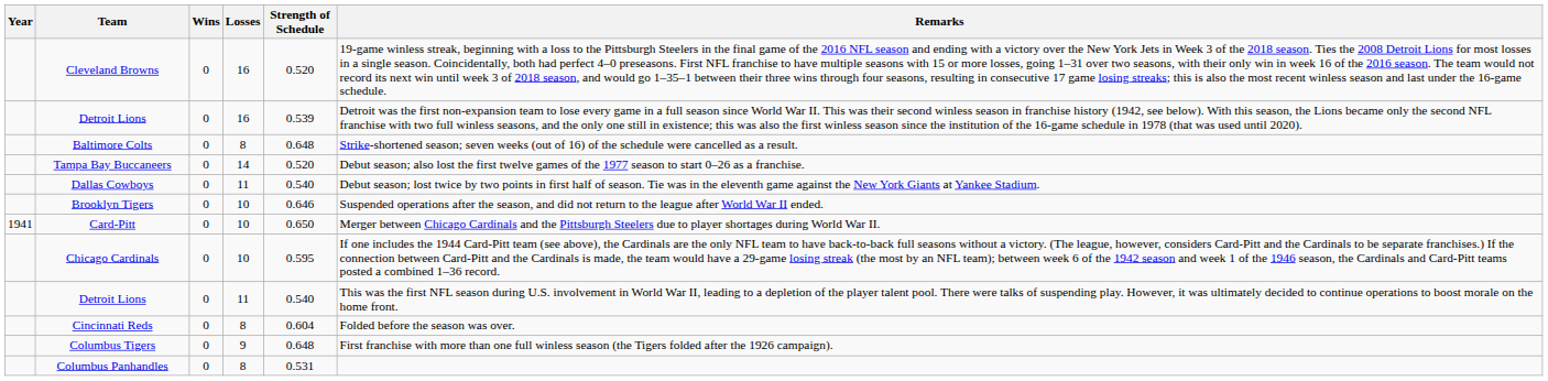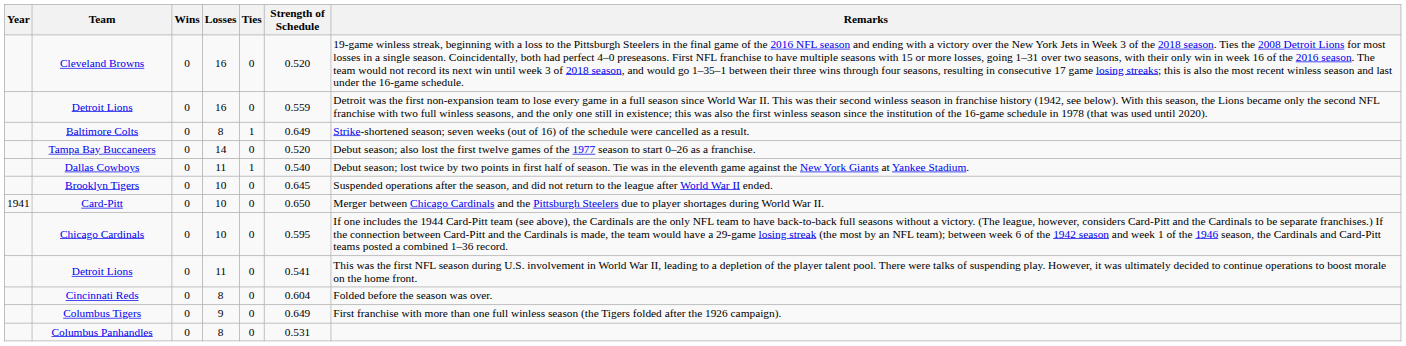+ column: Ties | 0 | 0 | 1 | 0 | 1 | 0 | 0 | 0 | 0 | 0 | 0 | 0
Detroit Lions / 16 | Strength of Schedule: 0.539 -> 0.559
Baltimore Colts | Strength of Schedule: 0.648 -> 0.649
Brooklyn Tigers | Strength of Schedule: 0.646 -> 0.645
Detroit Lions / 11 | Strength of Schedule: 0.540 -> 0.541
Columbus Tigers | Strength of Schedule: 0.648 -> 0.649
